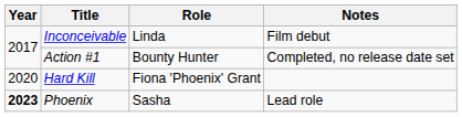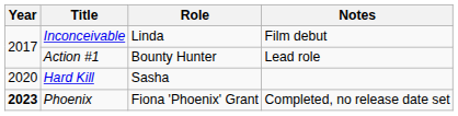Action #1 | Notes: Completed, no release date set -> Lead role
Hard Kill | Role: Fiona 'Phoenix' Grant -> Sasha
Phoenix | Role: Sasha -> Fiona 'Phoenix' Grant
Phoenix | Notes: Lead role -> Completed, no release date set
